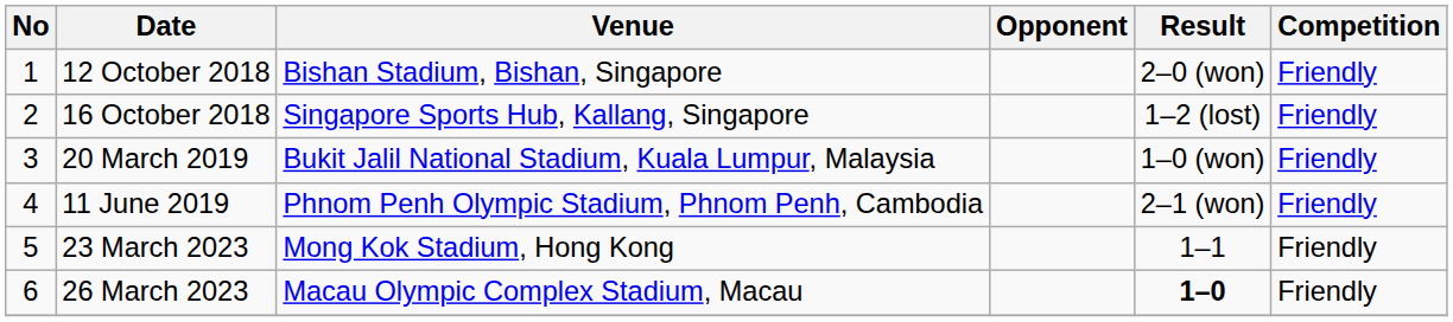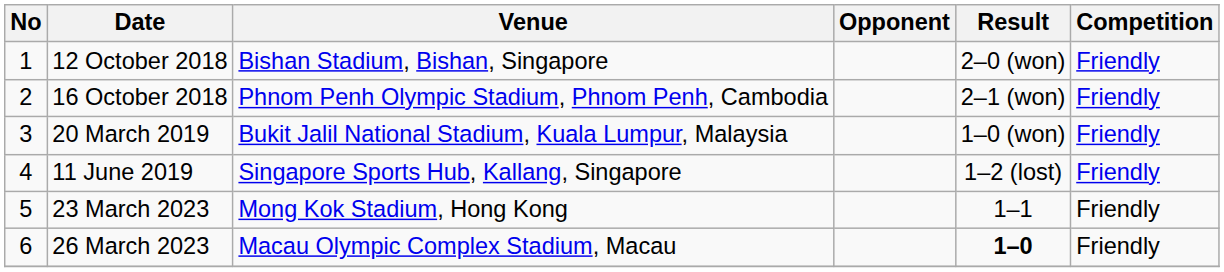16 October 2018 | Venue: Singapore Sports Hub, Kallang, Singapore -> Phnom Penh Olympic Stadium, Phnom Penh, Cambodia
16 October 2018 | Result: 1–2 (lost) -> 2–1 (won)
11 June 2019 | Venue: Phnom Penh Olympic Stadium, Phnom Penh, Cambodia -> Singapore Sports Hub, Kallang, Singapore
11 June 2019 | Result: 2–1 (won) -> 1–2 (lost)
